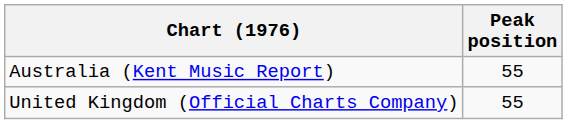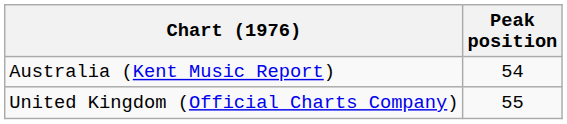Australia (Kent Music Report) | Peak position: 55 -> 54
